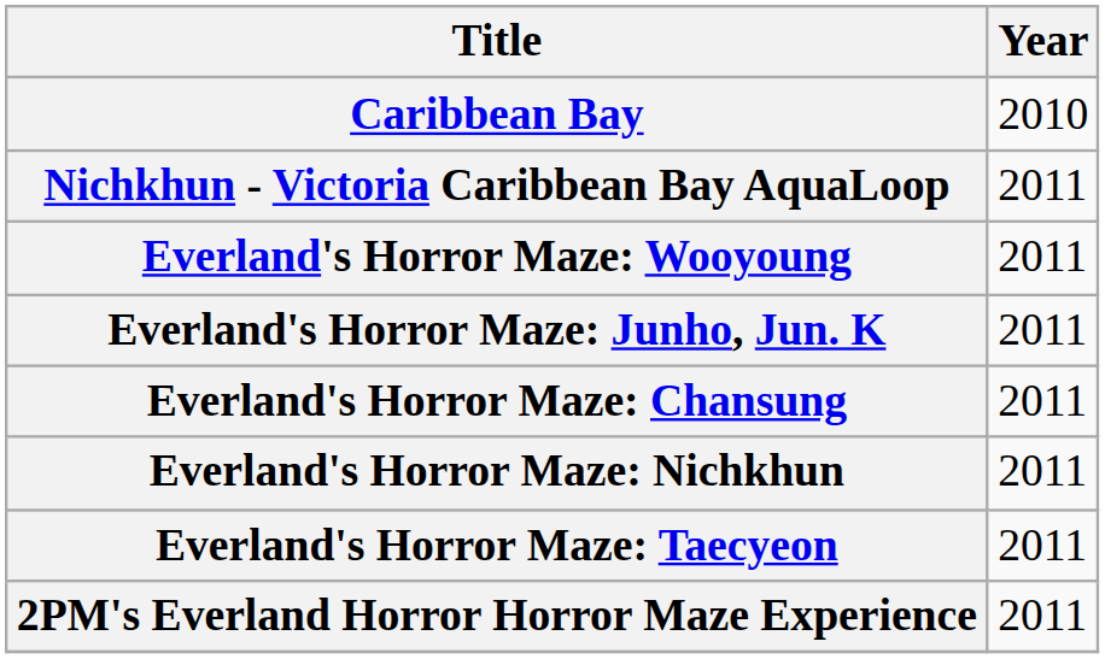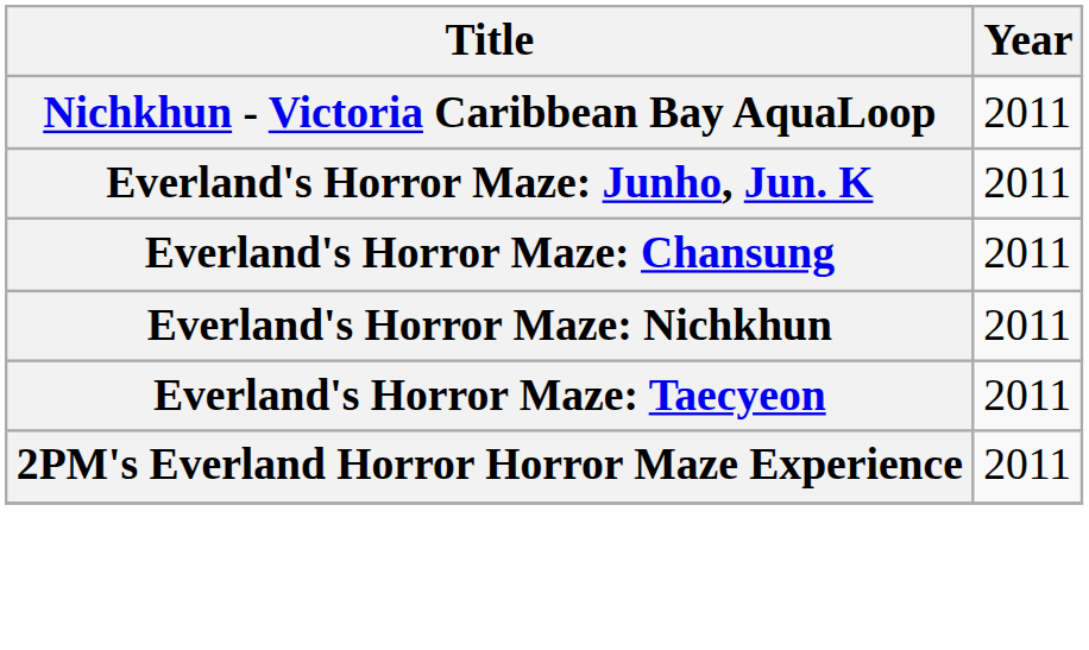- row: Caribbean Bay | 2010
- row: Everland's Horror Maze: Wooyoung | 2011
